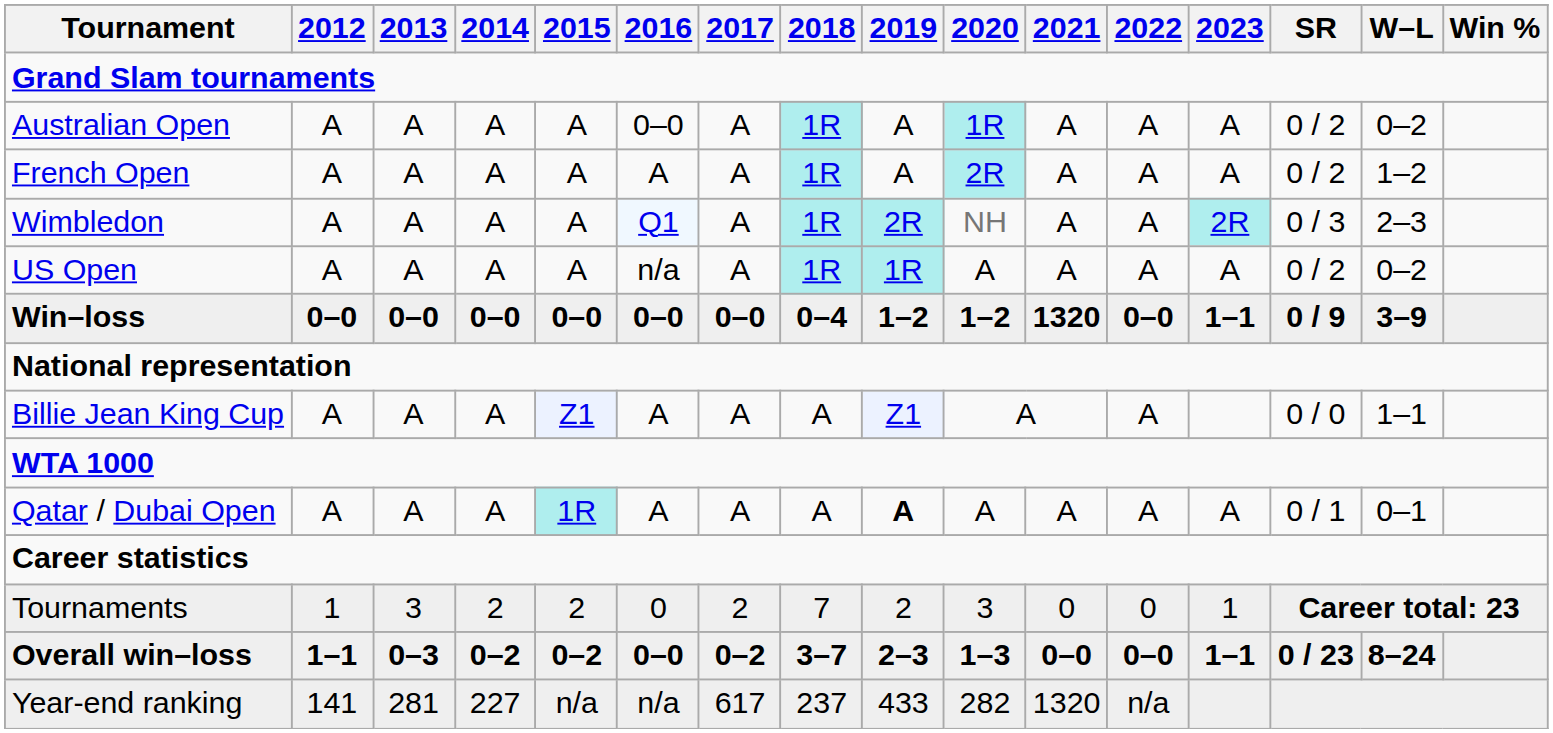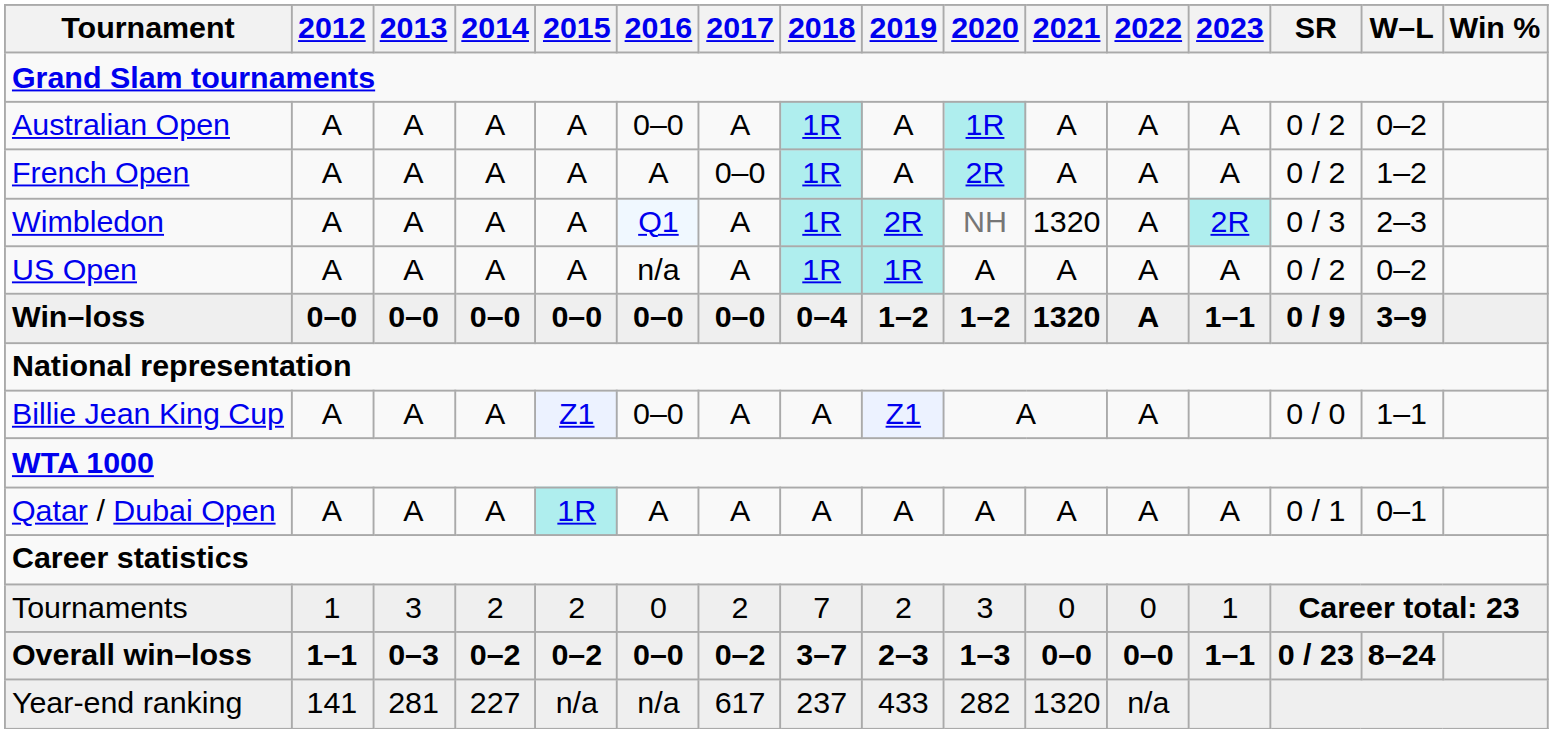French Open | 2017: A -> 0–0
Wimbledon | 2021: A -> 1320
Win–loss | 2022: 0–0 -> A
Billie Jean King Cup | 2016: A -> 0–0
Qatar / Dubai Open | 2019: bold -> normal
